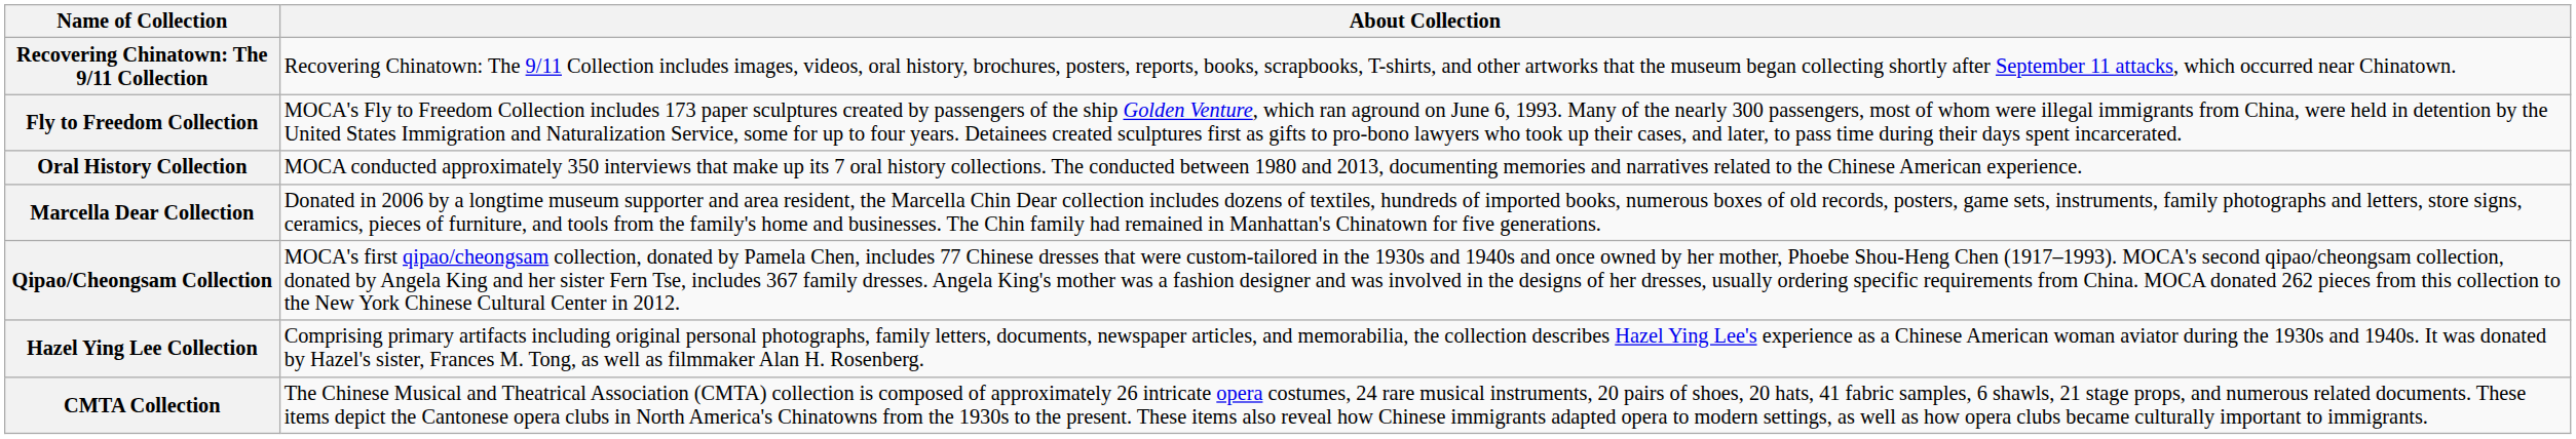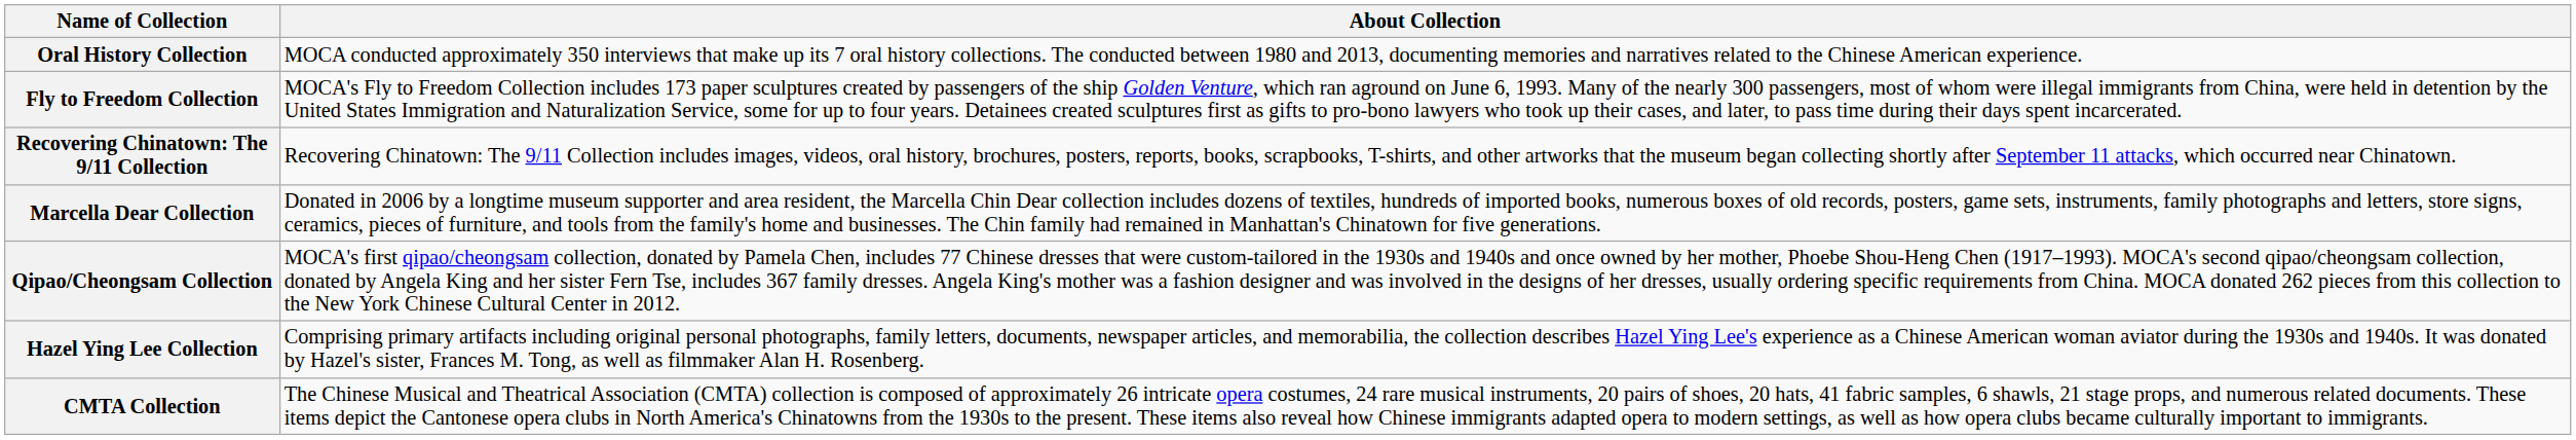rows swapped: Recovering Chinatown: The 9/11 Collection <-> Oral History Collection
